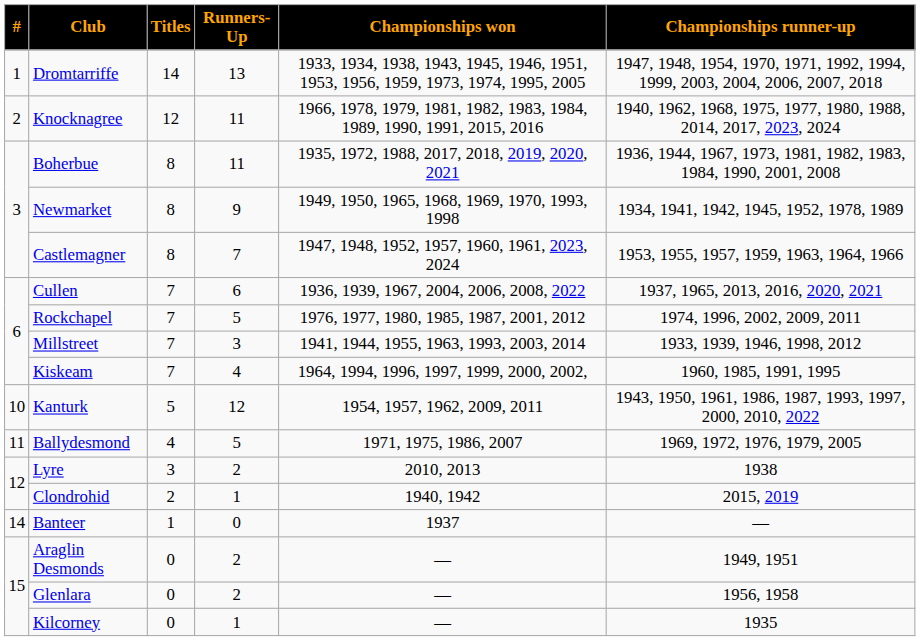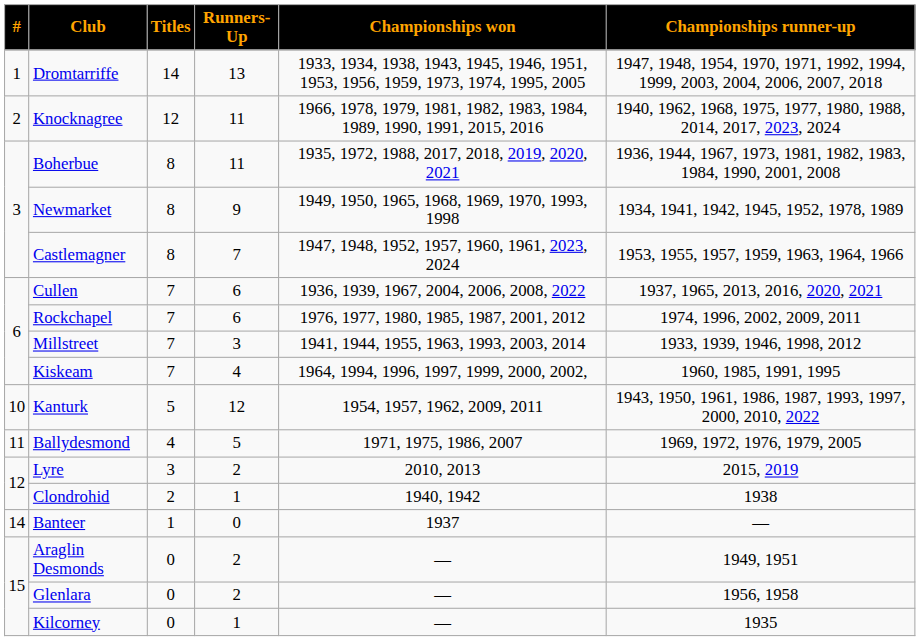Rockchapel | Runners-Up: 5 -> 6
Lyre | Championships runner-up: 1938 -> 2015, 2019
Clondrohid | Championships runner-up: 2015, 2019 -> 1938
